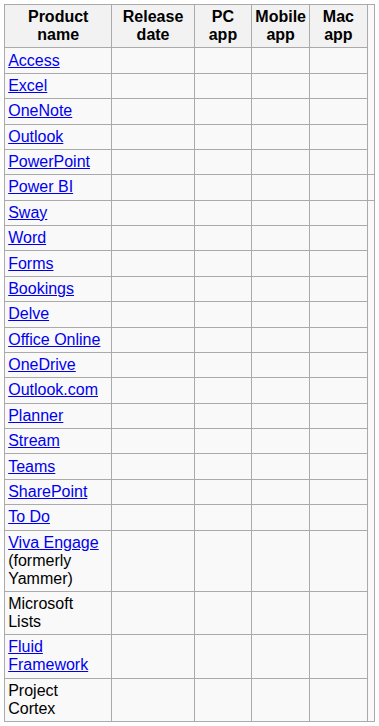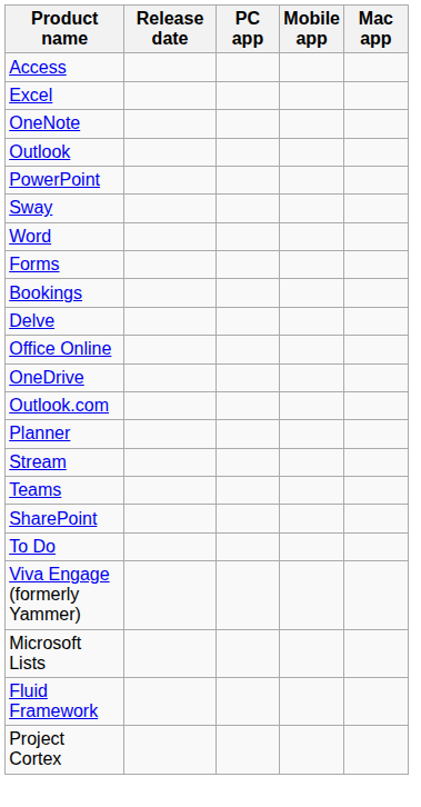- row: Power BI
